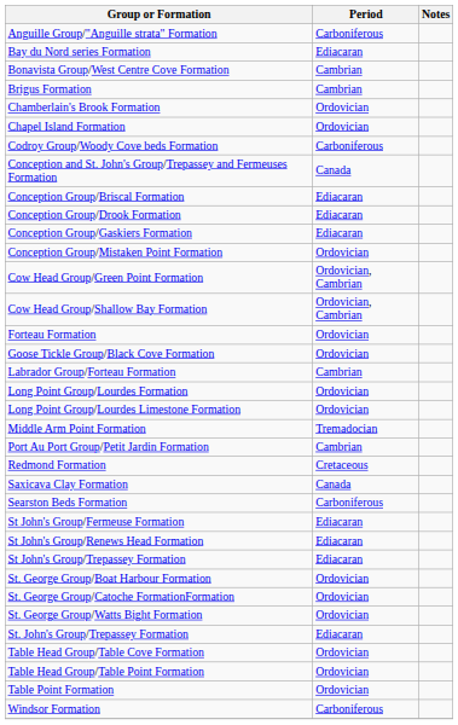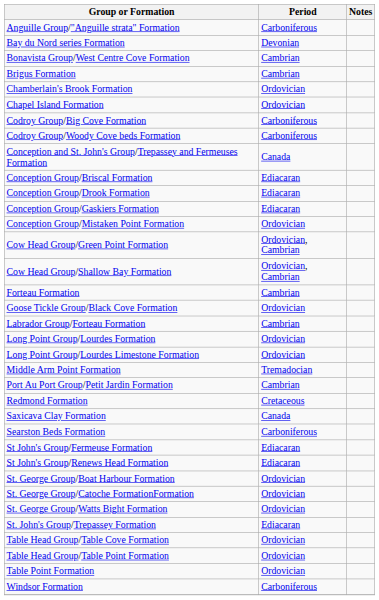Bay du Nord series Formation | Period: Ediacaran -> Devonian
+ row: Codroy Group/Big Cove Formation | Carboniferous
Forteau Formation | Period: Ordovician -> Cambrian
- row: St John's Group/Trepassey Formation | Ediacaran
